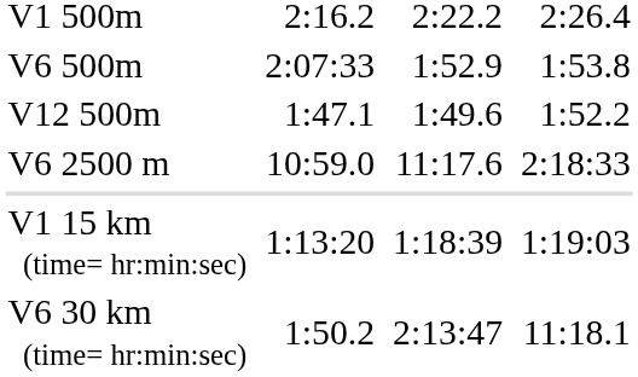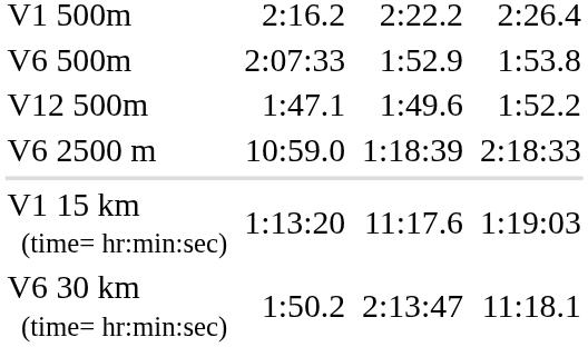V6 2500 m | column 5: 11:17.6 -> 1:18:39
V1 15 km (time= hr:min:sec) | column 5: 1:18:39 -> 11:17.6
